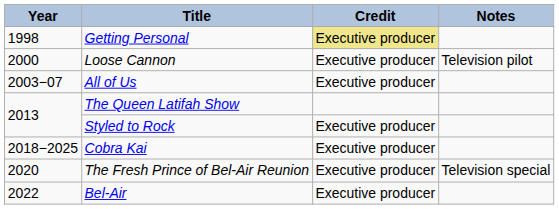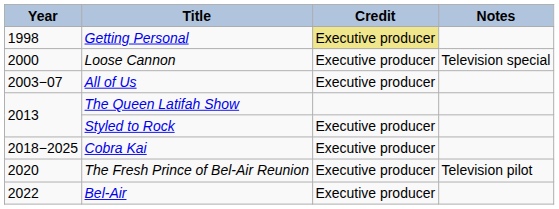Loose Cannon | Notes: Television pilot -> Television special
The Fresh Prince of Bel-Air Reunion | Notes: Television special -> Television pilot
